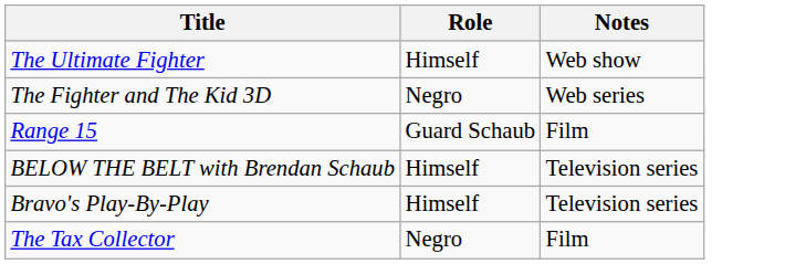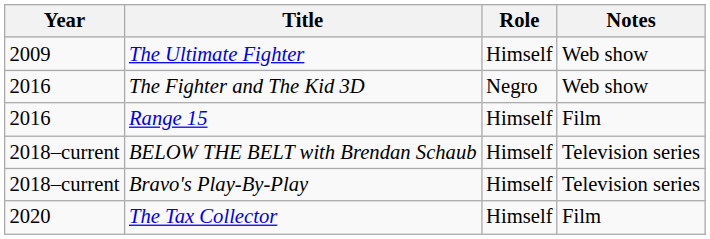+ column: Year | 2009 | 2016 | 2016 | 2018–current | 2018–current | 2020
The Fighter and The Kid 3D | Notes: Web series -> Web show
Range 15 | Role: Guard Schaub -> Himself
The Tax Collector | Role: Negro -> Himself
